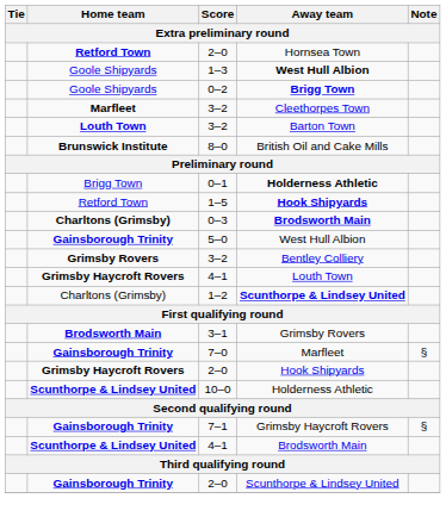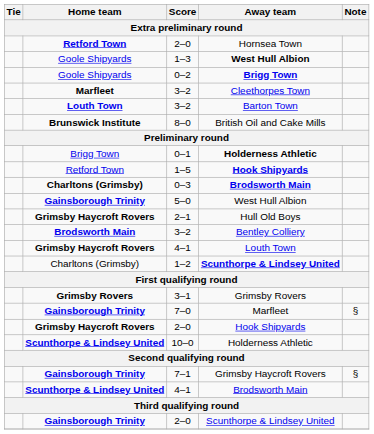+ row: Grimsby Haycroft Rovers | 2–1 | Hull Old Boys
3–2 / Bentley Colliery | Home team: Grimsby Rovers -> Brodsworth Main
3–1 | Home team: Brodsworth Main -> Grimsby Rovers
